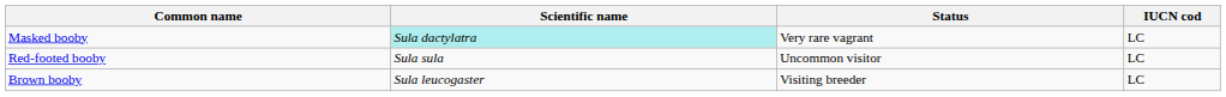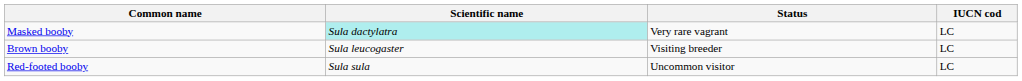rows swapped: Brown booby <-> Red-footed booby
